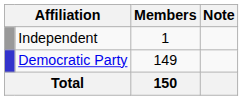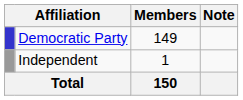rows swapped: Democratic Party <-> Independent
